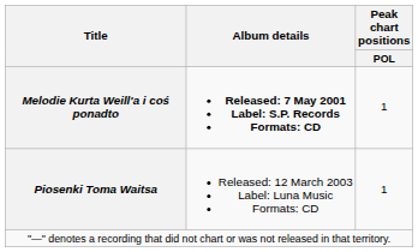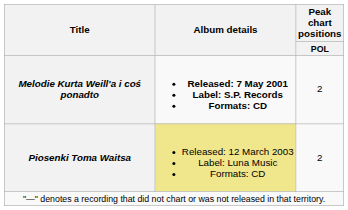Melodie Kurta Weill'a i coś ponadto | Peak chart positions / POL: 1 -> 2
Piosenki Toma Waitsa | Album details: no background -> khaki background
Piosenki Toma Waitsa | Peak chart positions / POL: 1 -> 2
